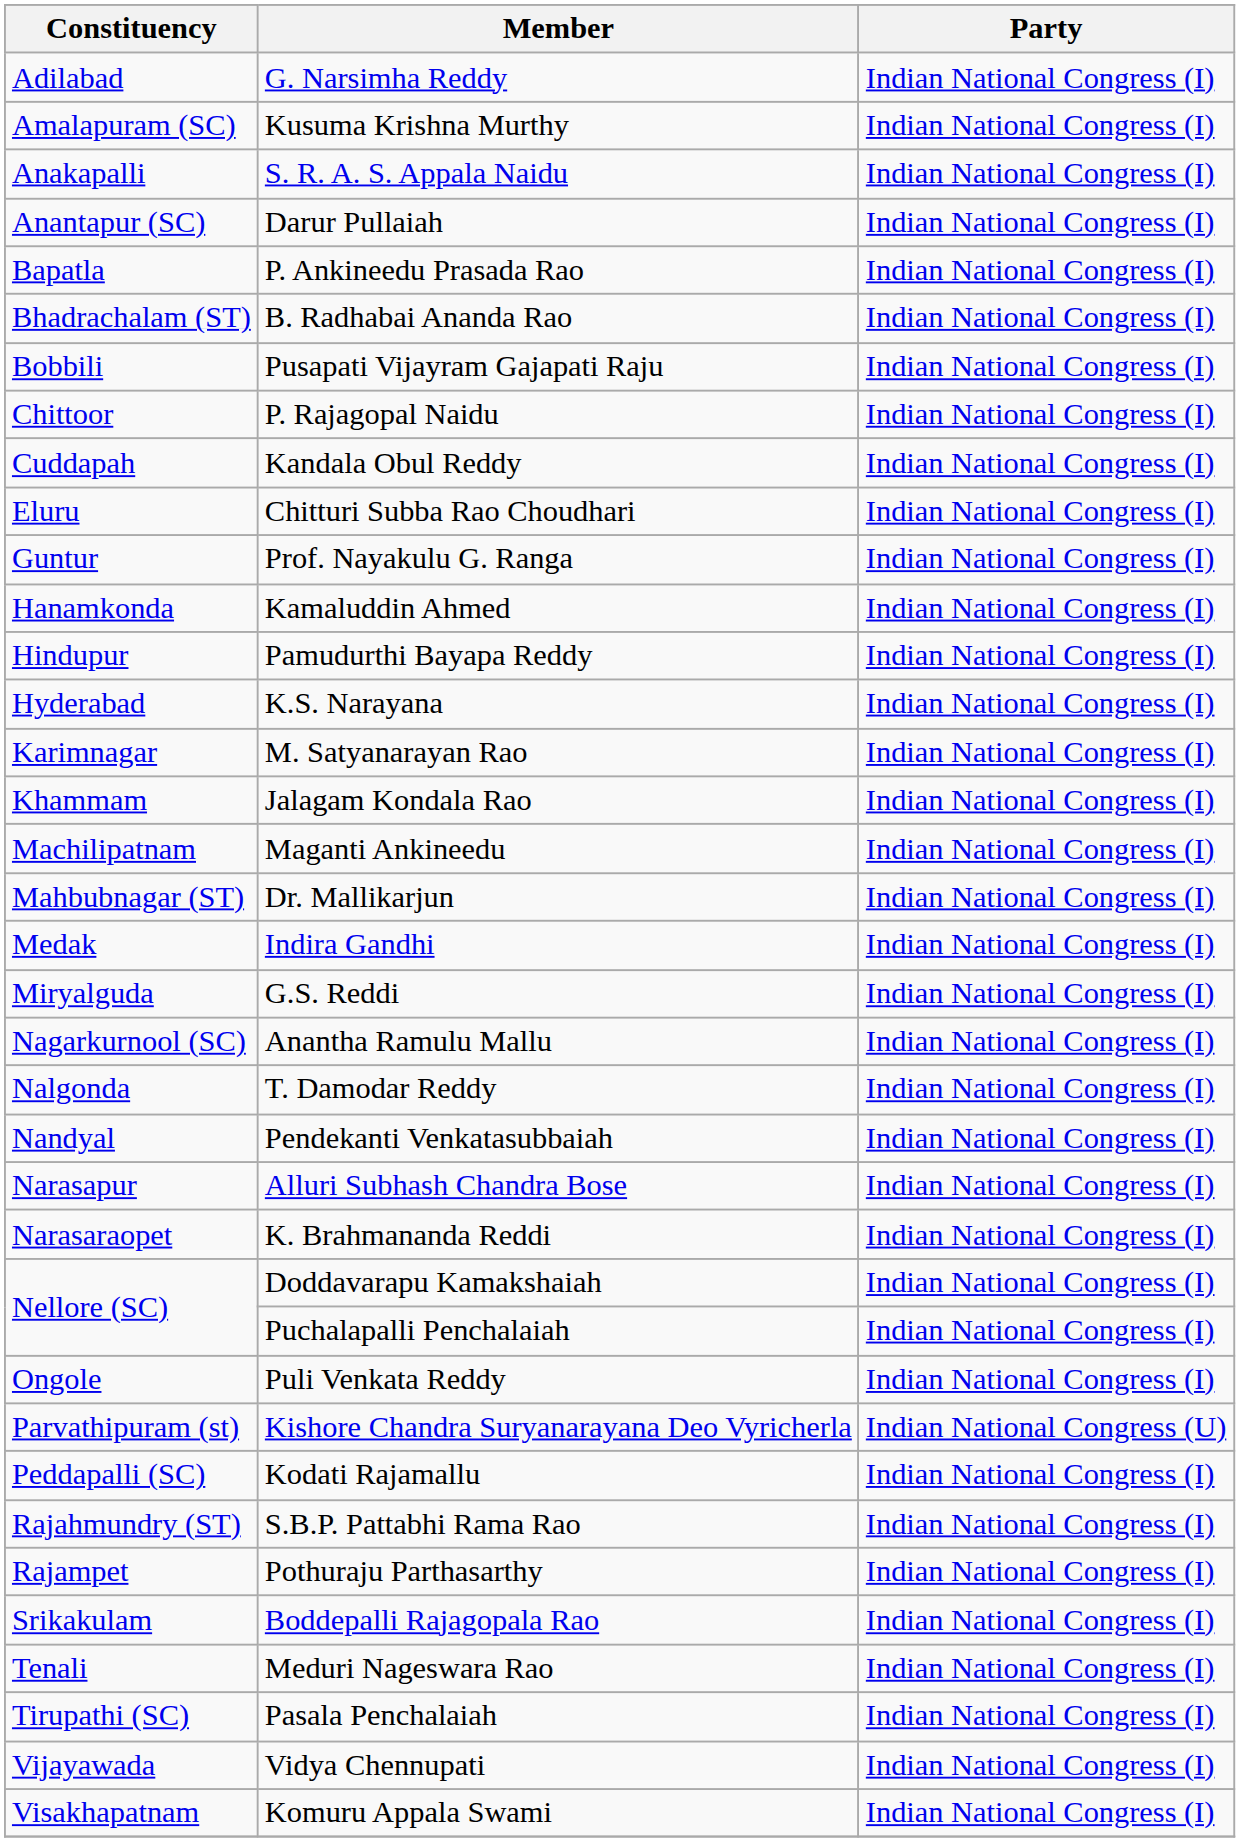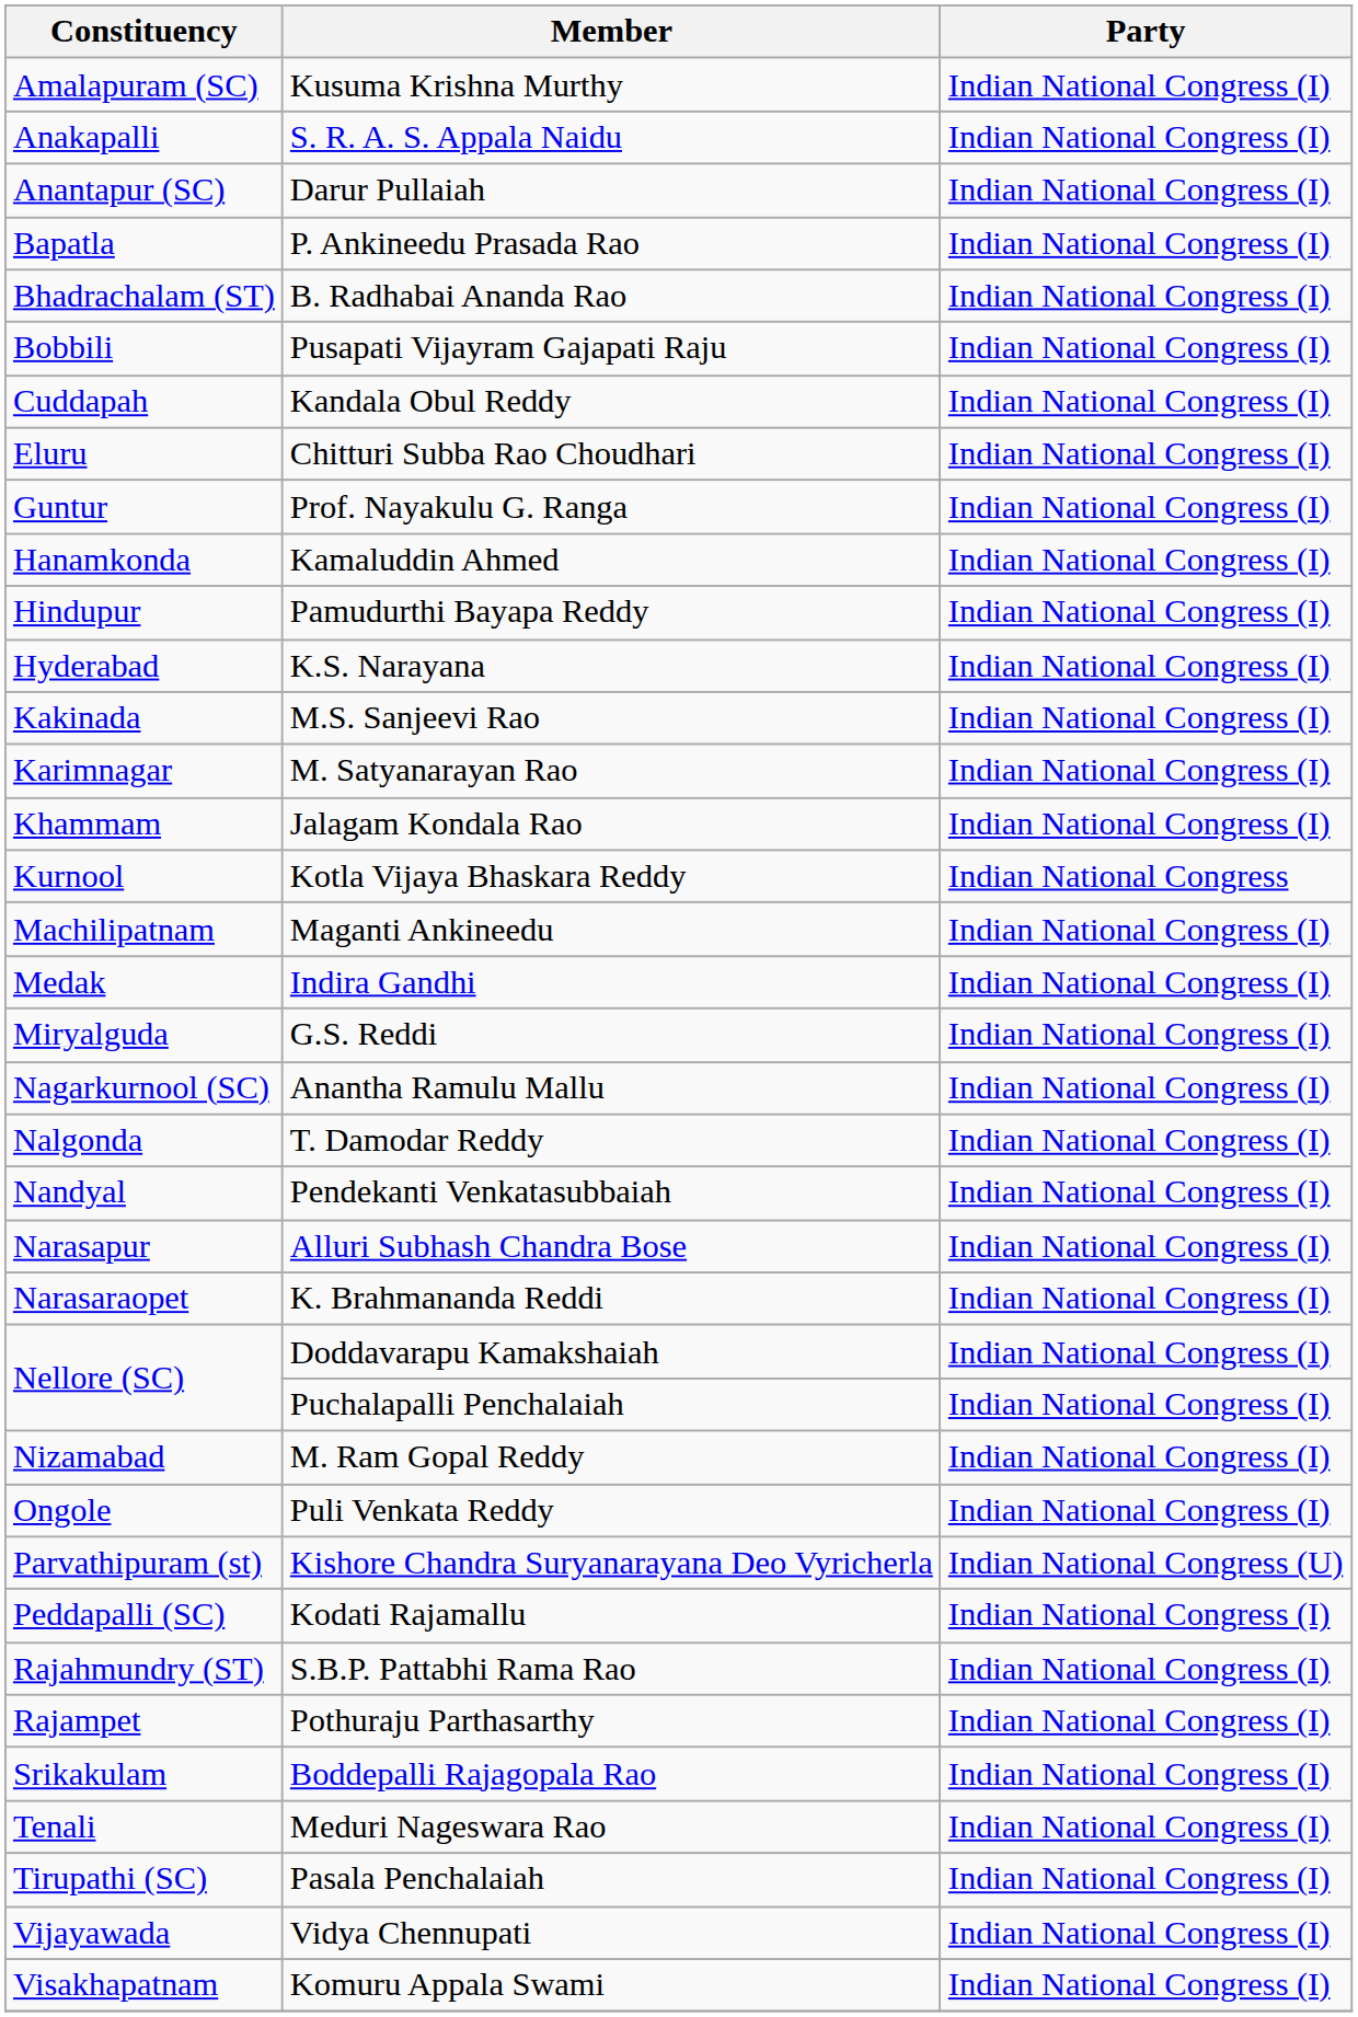- row: Adilabad | G. Narsimha Reddy | Indian National Congress (I)
- row: Chittoor | P. Rajagopal Naidu | Indian National Congress (I)
+ row: Kakinada | M.S. Sanjeevi Rao | Indian National Congress (I)
+ row: Kurnool | Kotla Vijaya Bhaskara Reddy | Indian National Congress
- row: Mahbubnagar (ST) | Dr. Mallikarjun | Indian National Congress (I)
+ row: Nizamabad | M. Ram Gopal Reddy | Indian National Congress (I)
